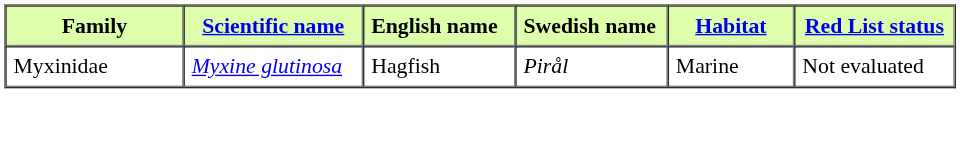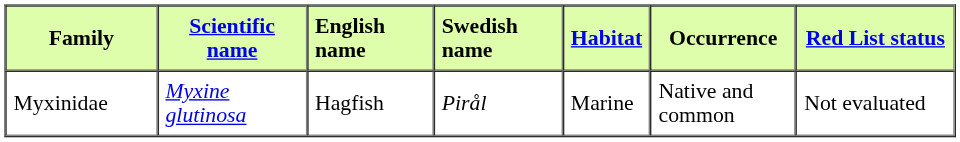+ column: Occurrence | Native and common
